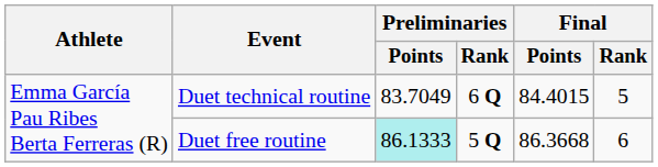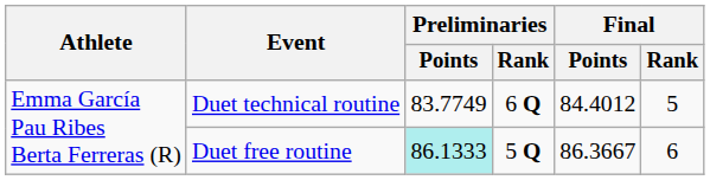Duet technical routine | Preliminaries / Points: 83.7049 -> 83.7749
Duet technical routine | Final / Points: 84.4015 -> 84.4012
Duet free routine | Final / Points: 86.3668 -> 86.3667
